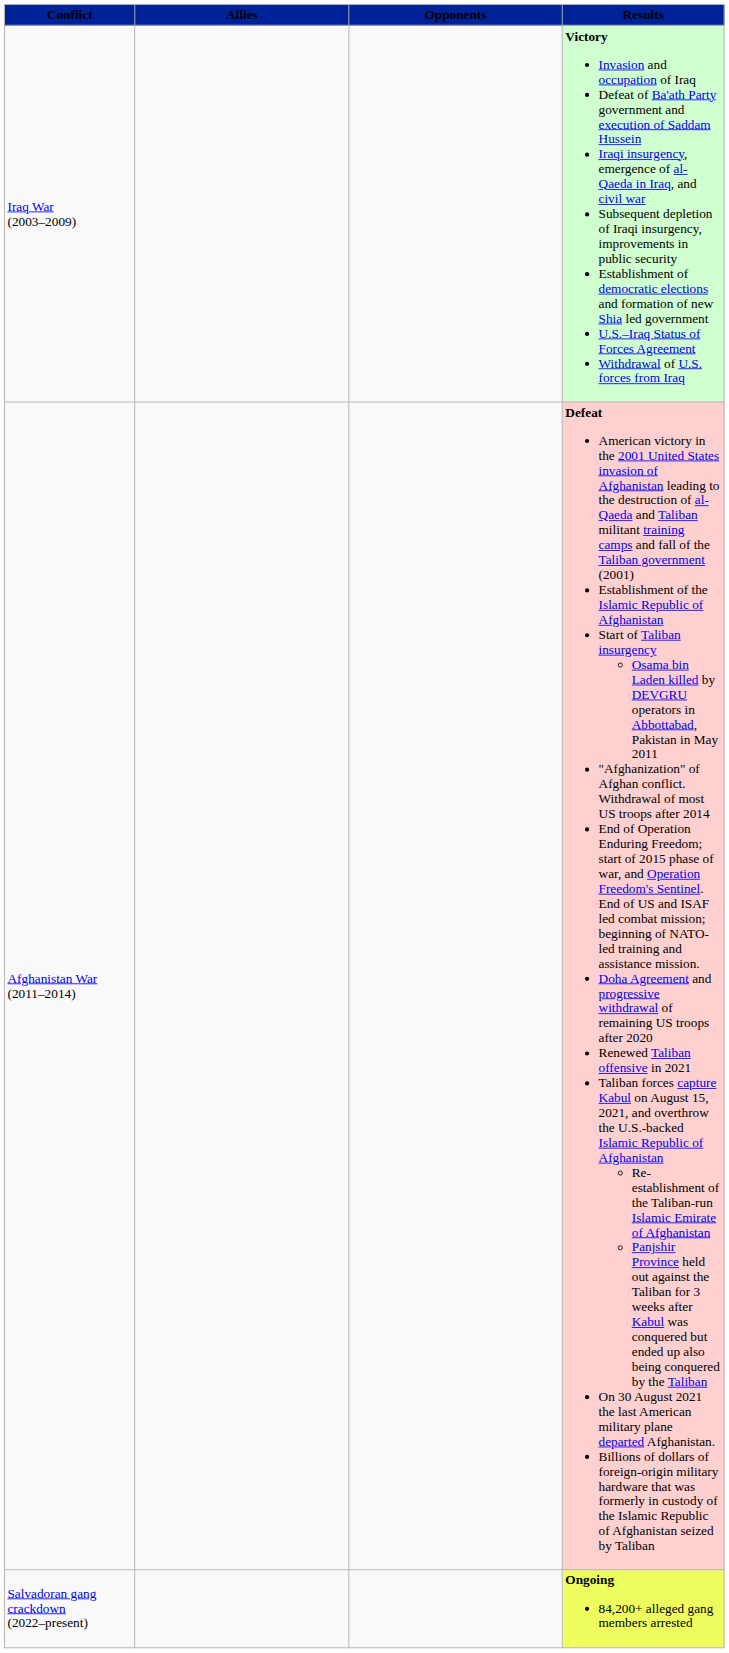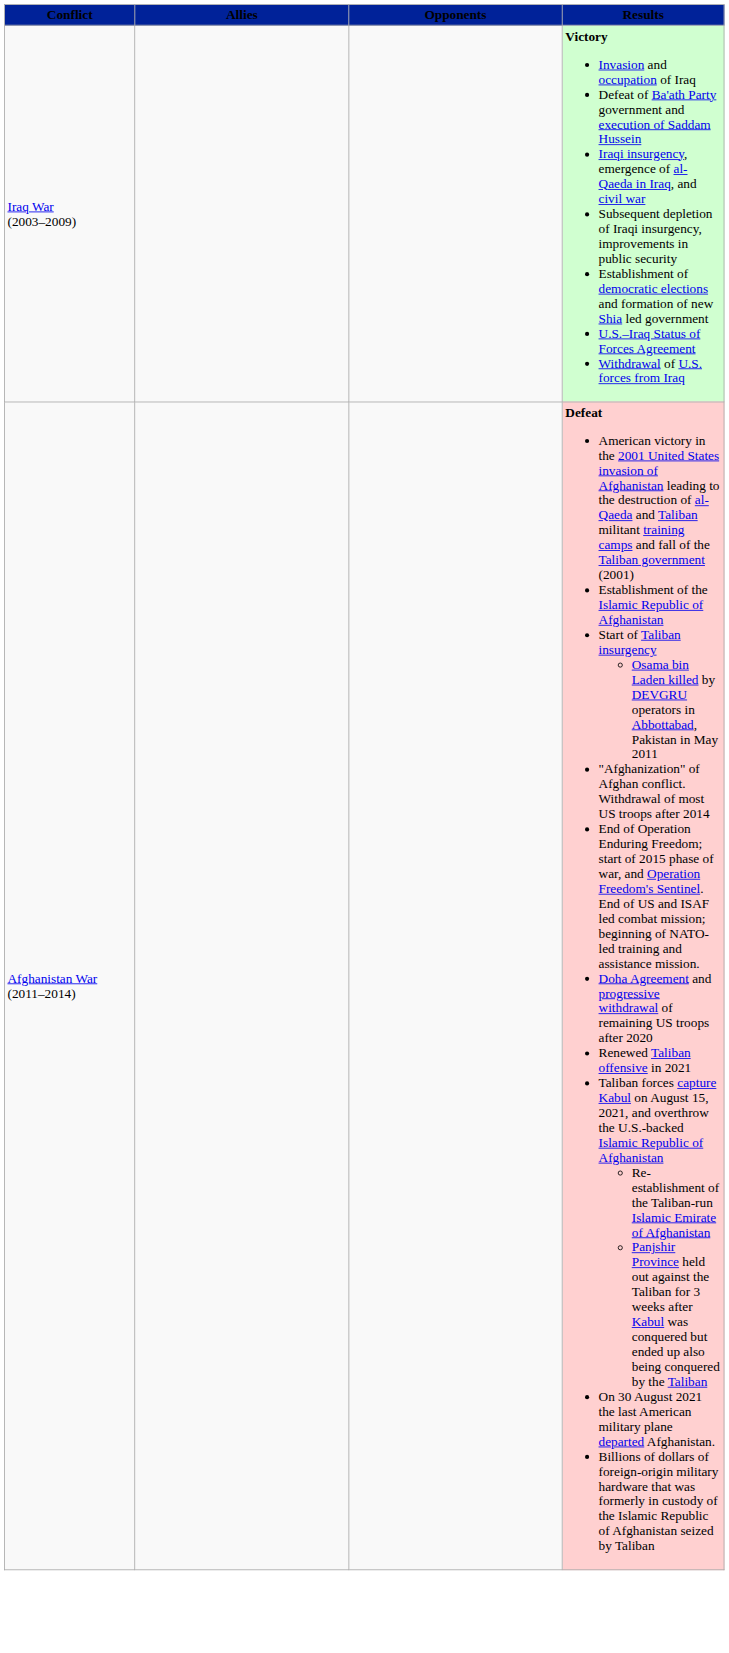- row: Salvadoran gang crackdown (2022–present) | Ongoing 84,200+ alleged gang members arrested
